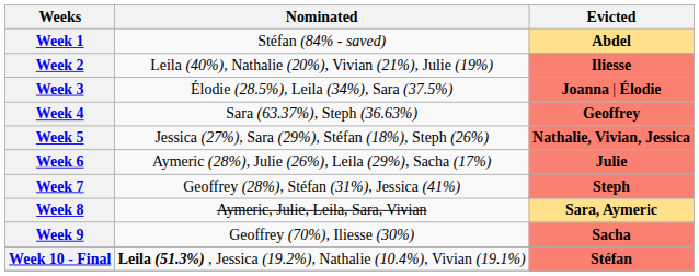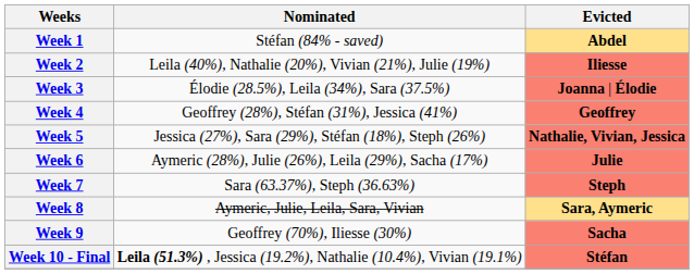Week 4 | Nominated: Sara (63.37%), Steph (36.63%) -> Geoffrey (28%), Stéfan (31%), Jessica (41%)
Week 7 | Nominated: Geoffrey (28%), Stéfan (31%), Jessica (41%) -> Sara (63.37%), Steph (36.63%)
